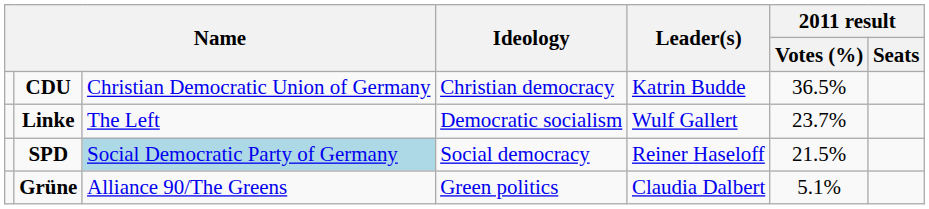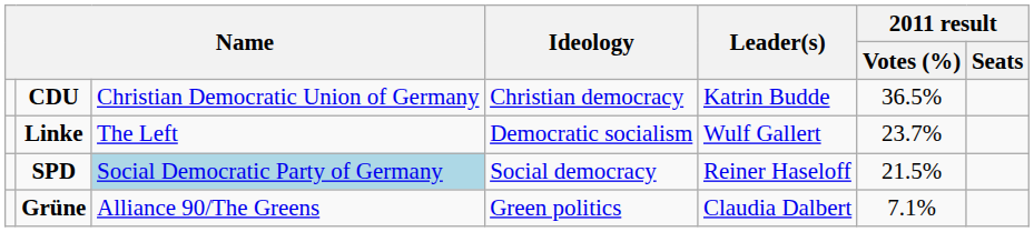Grüne | 2011 result / Votes (%): 5.1% -> 7.1%
